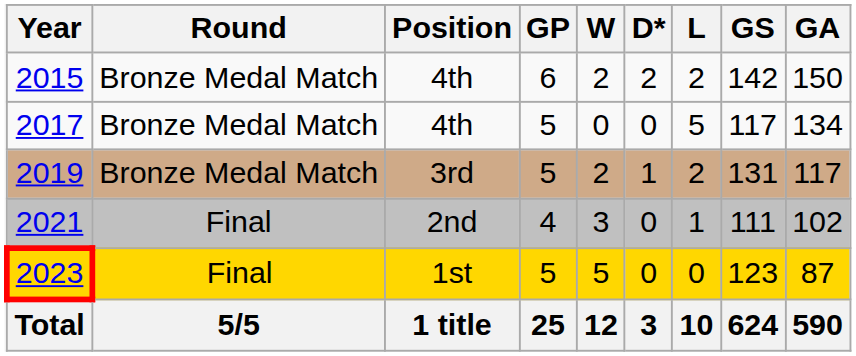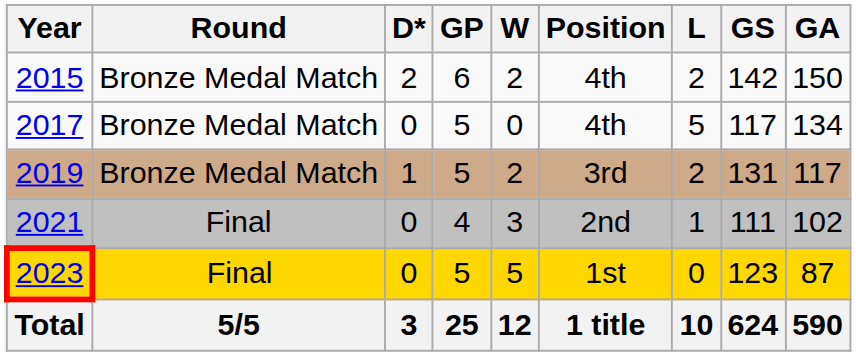columns swapped: Position <-> D*
